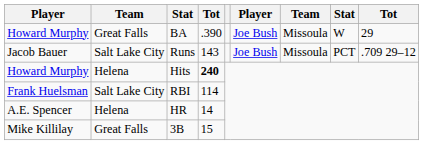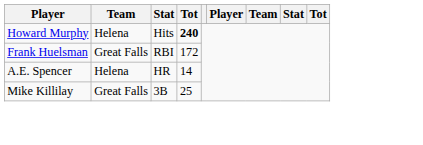- row: Howard Murphy | Great Falls | BA | .390 | Joe Bush | Missoula | W | 29
- row: Jacob Bauer | Salt Lake City | Runs | 143 | Joe Bush | Missoula | PCT | .709 29–12
RBI | column 2: Salt Lake City -> Great Falls
RBI | column 4: 114 -> 172
3B | column 4: 15 -> 25
